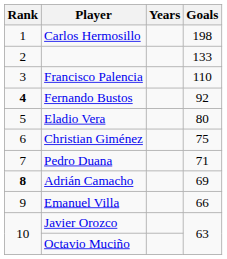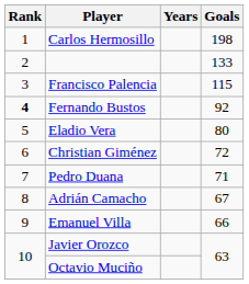Francisco Palencia | Goals: 110 -> 115
Christian Giménez | Goals: 75 -> 72
Adrián Camacho | Rank: bold -> normal
Adrián Camacho | Goals: 69 -> 67
